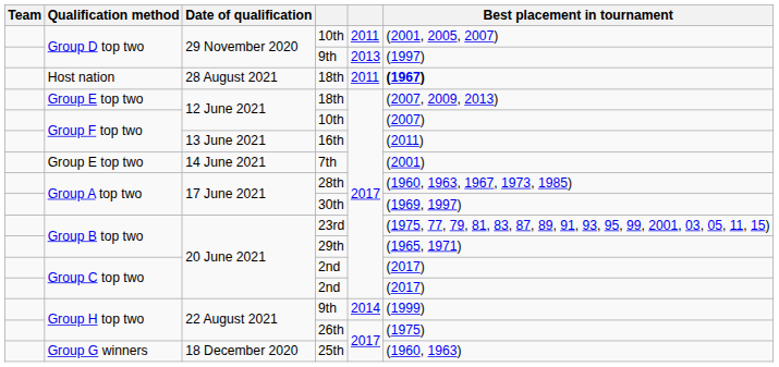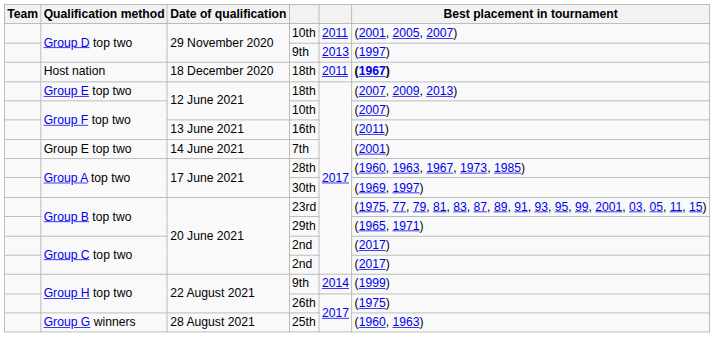Host nation / 18th | Date of qualification: 28 August 2021 -> 18 December 2020
25th | Date of qualification: 18 December 2020 -> 28 August 2021
